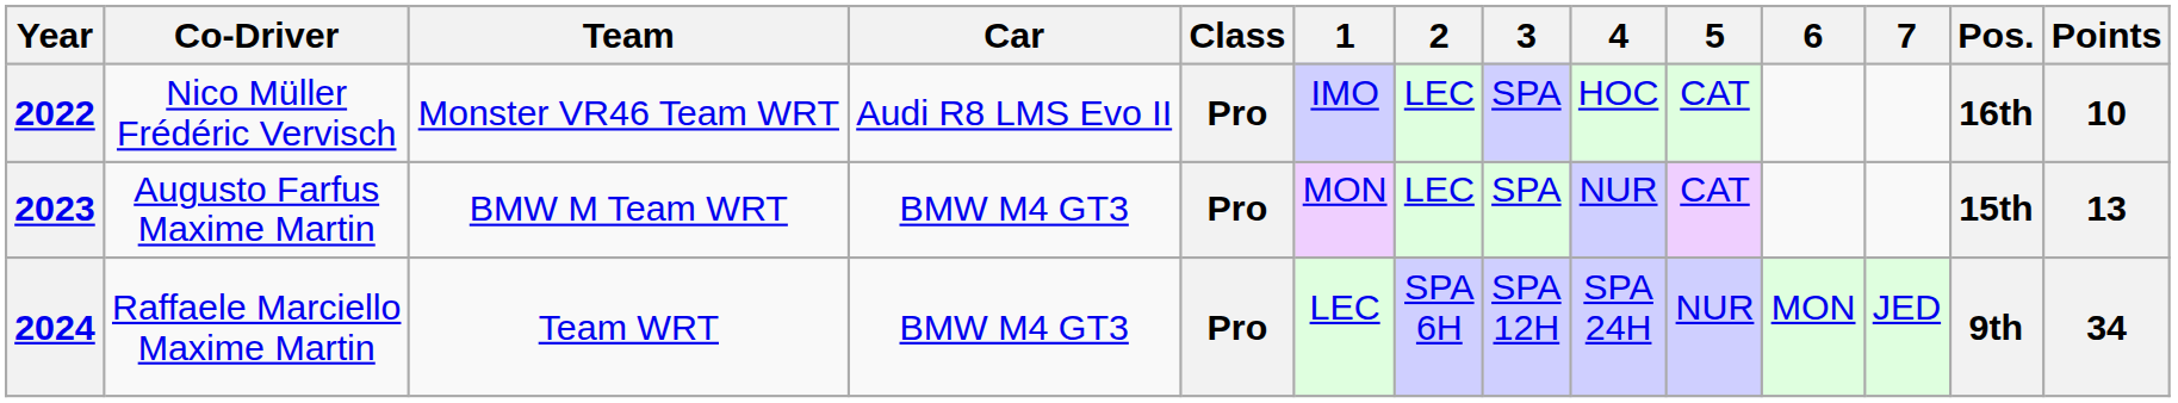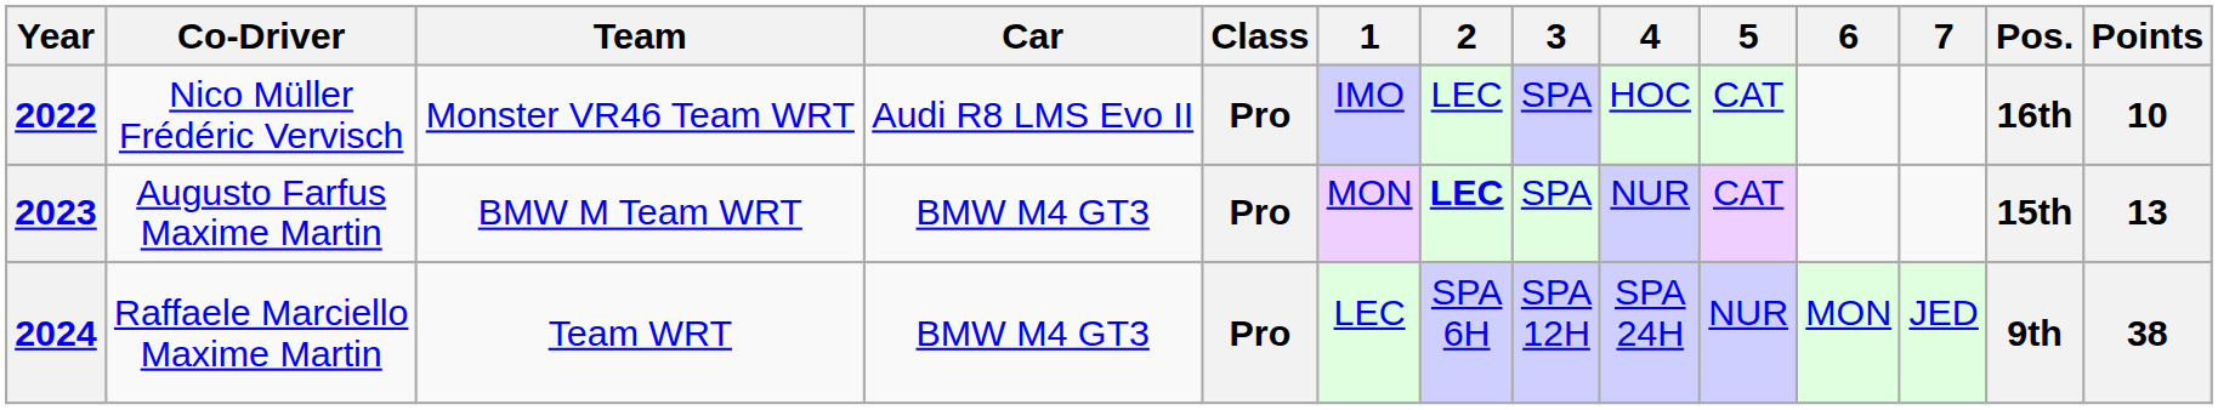2023 | 2: normal -> bold
2024 | Points: 34 -> 38
